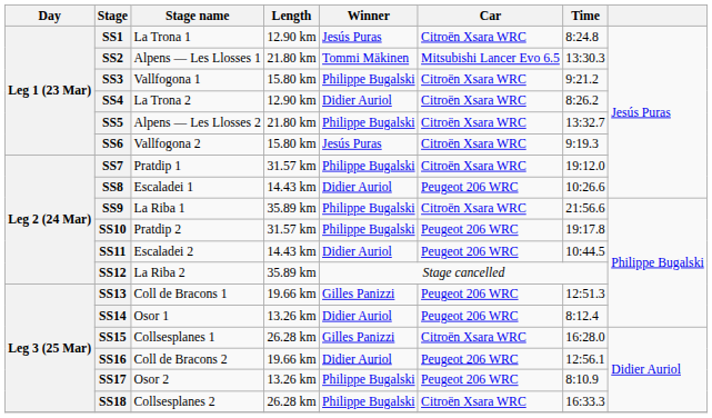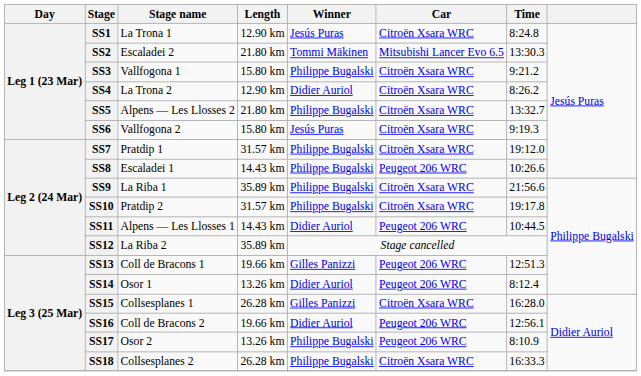SS2 | Stage name: Alpens — Les Llosses 1 -> Escaladei 2
SS8 | Winner: Didier Auriol -> Philippe Bugalski
SS10 | Car: Peugeot 206 WRC -> Citroën Xsara WRC
SS11 | Stage name: Escaladei 2 -> Alpens — Les Llosses 1
